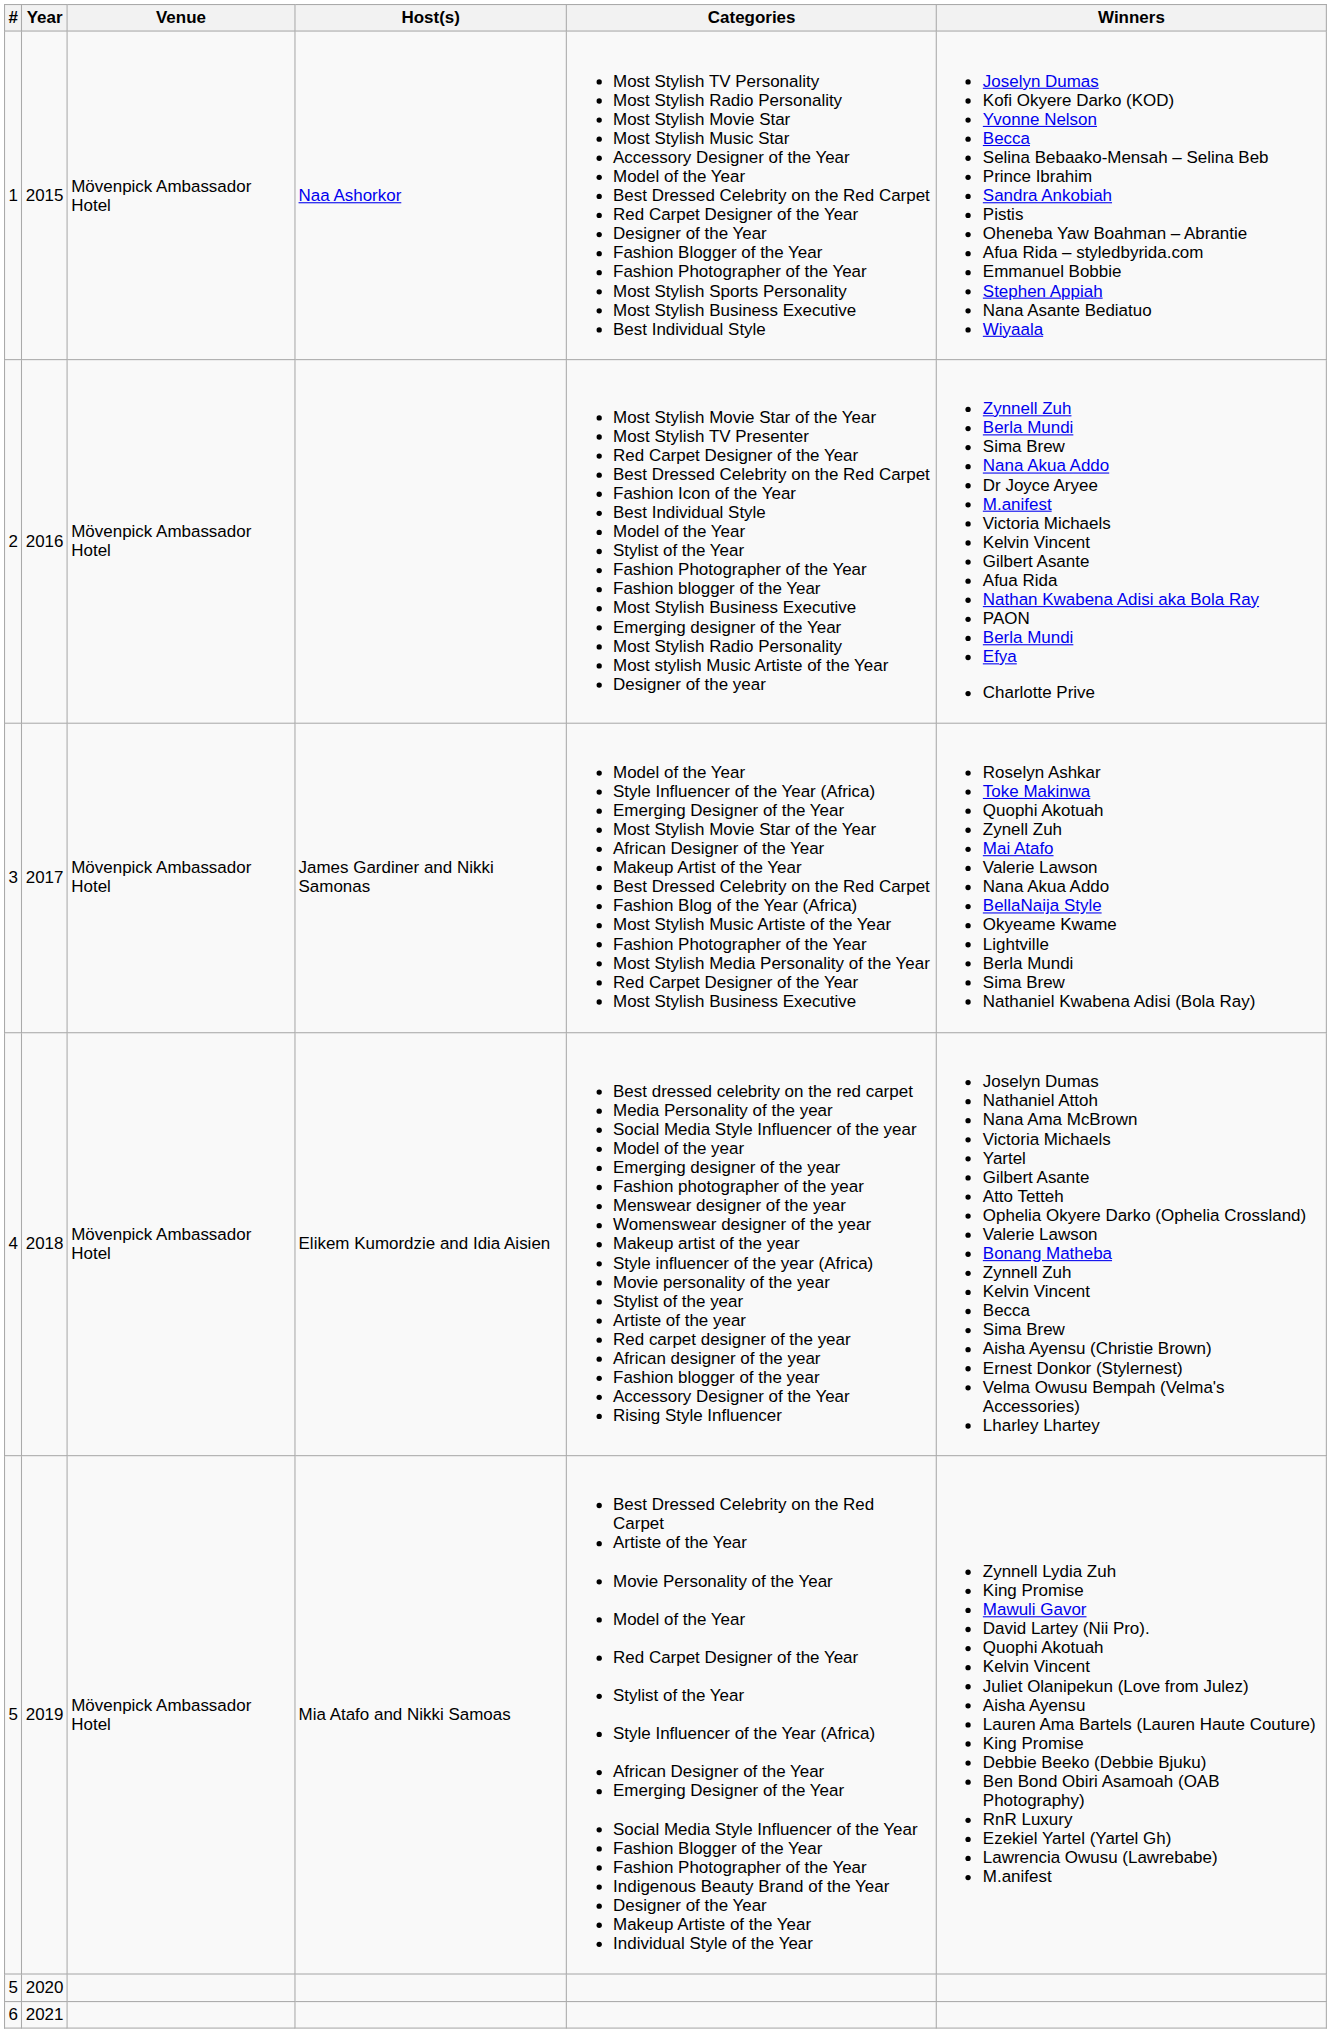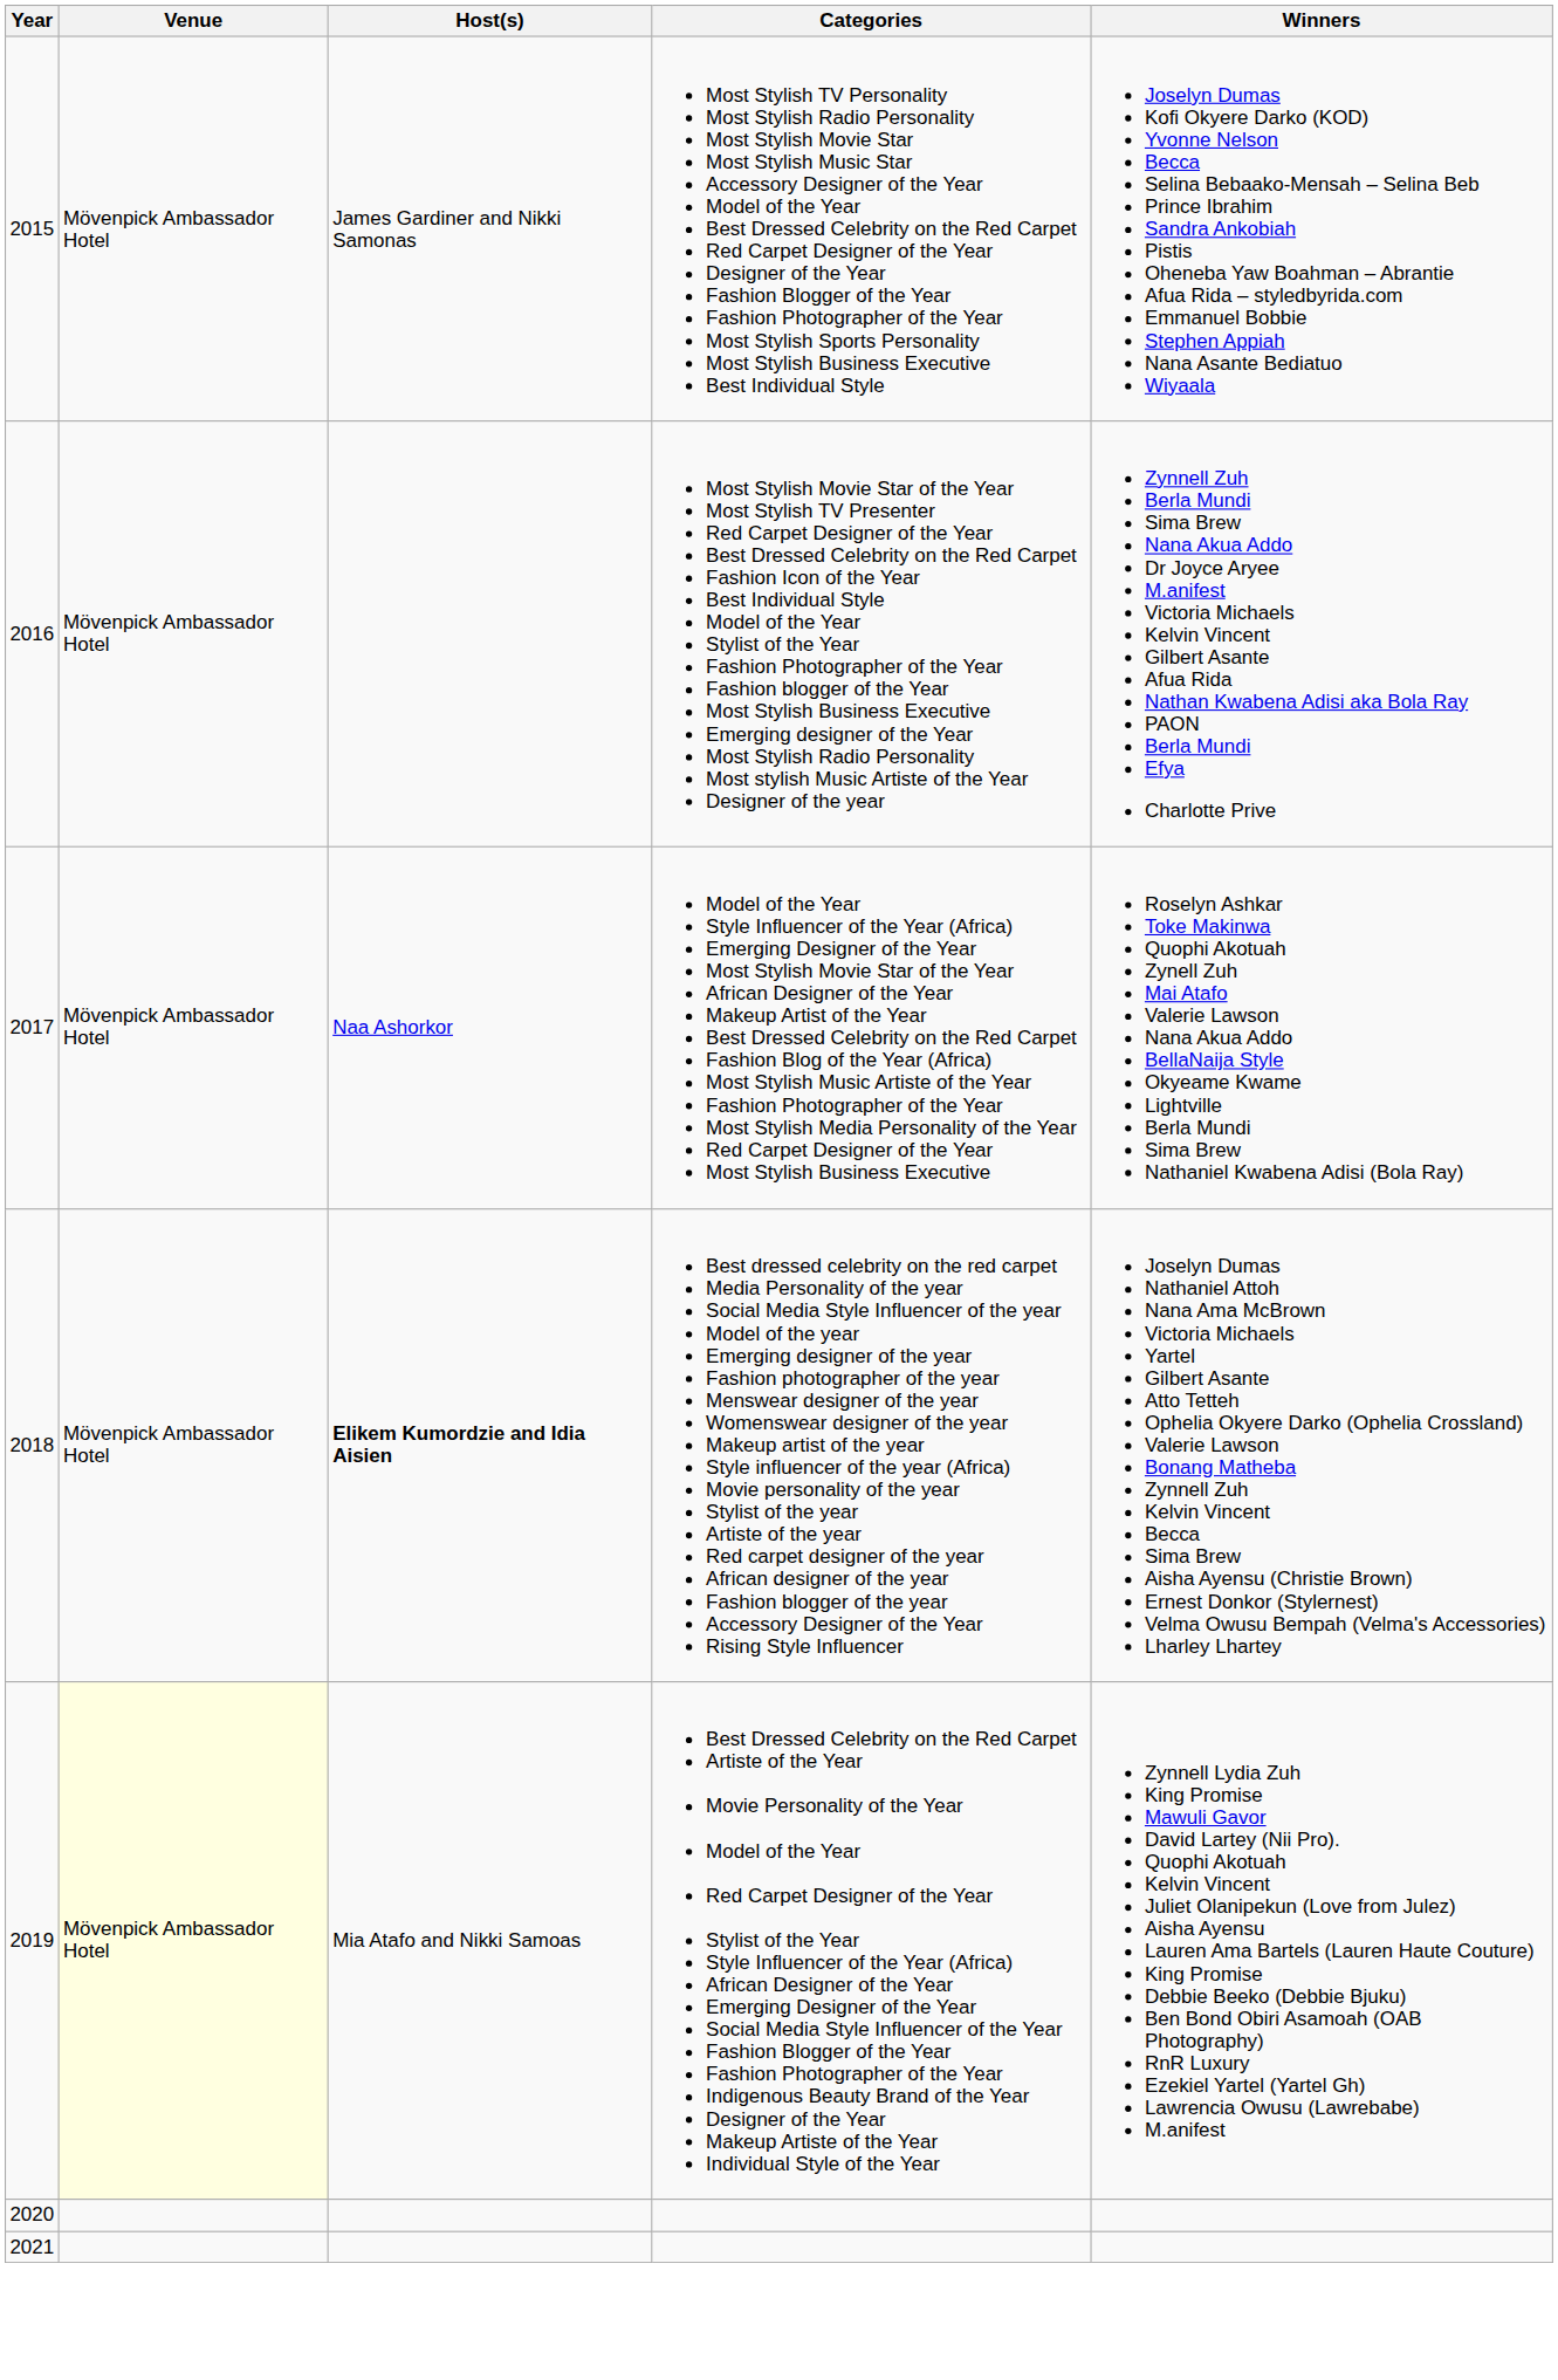- column: # | 1 | 2 | 3 | 4 | 5 | 5 | 6
2015 | Host(s): Naa Ashorkor -> James Gardiner and Nikki Samonas
2017 | Host(s): James Gardiner and Nikki Samonas -> Naa Ashorkor
2018 | Host(s): normal -> bold
2019 | Venue: no background -> lightyellow background
